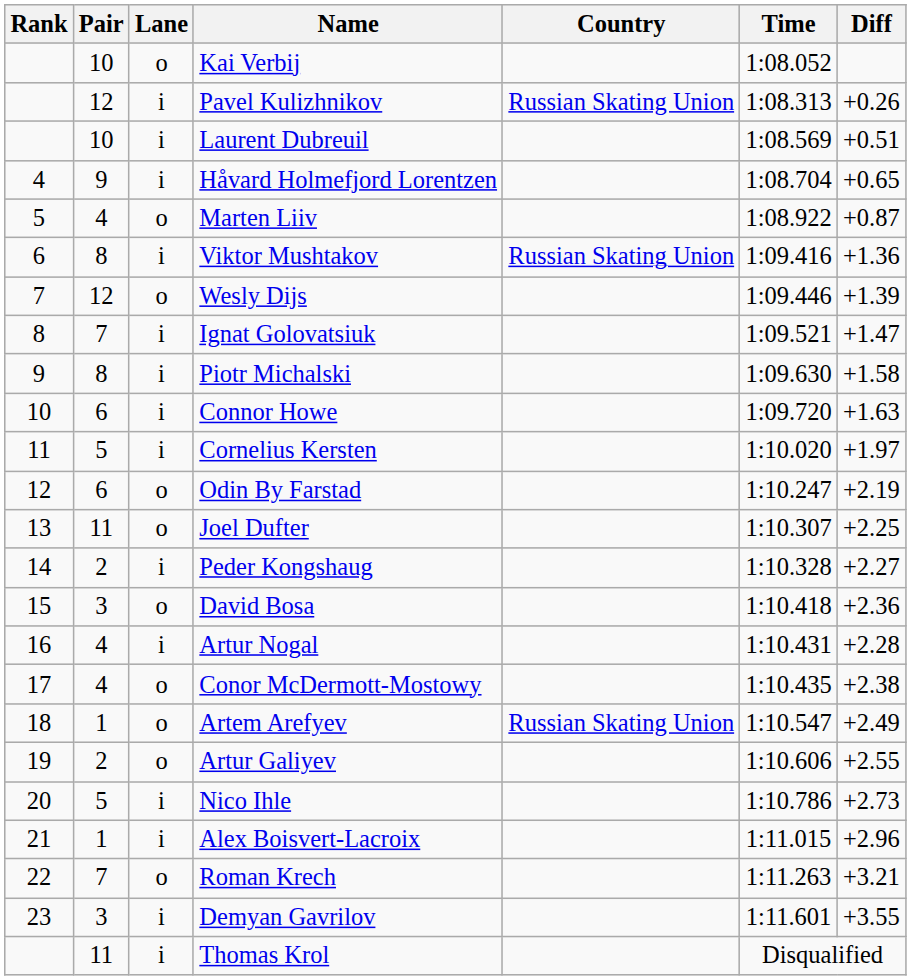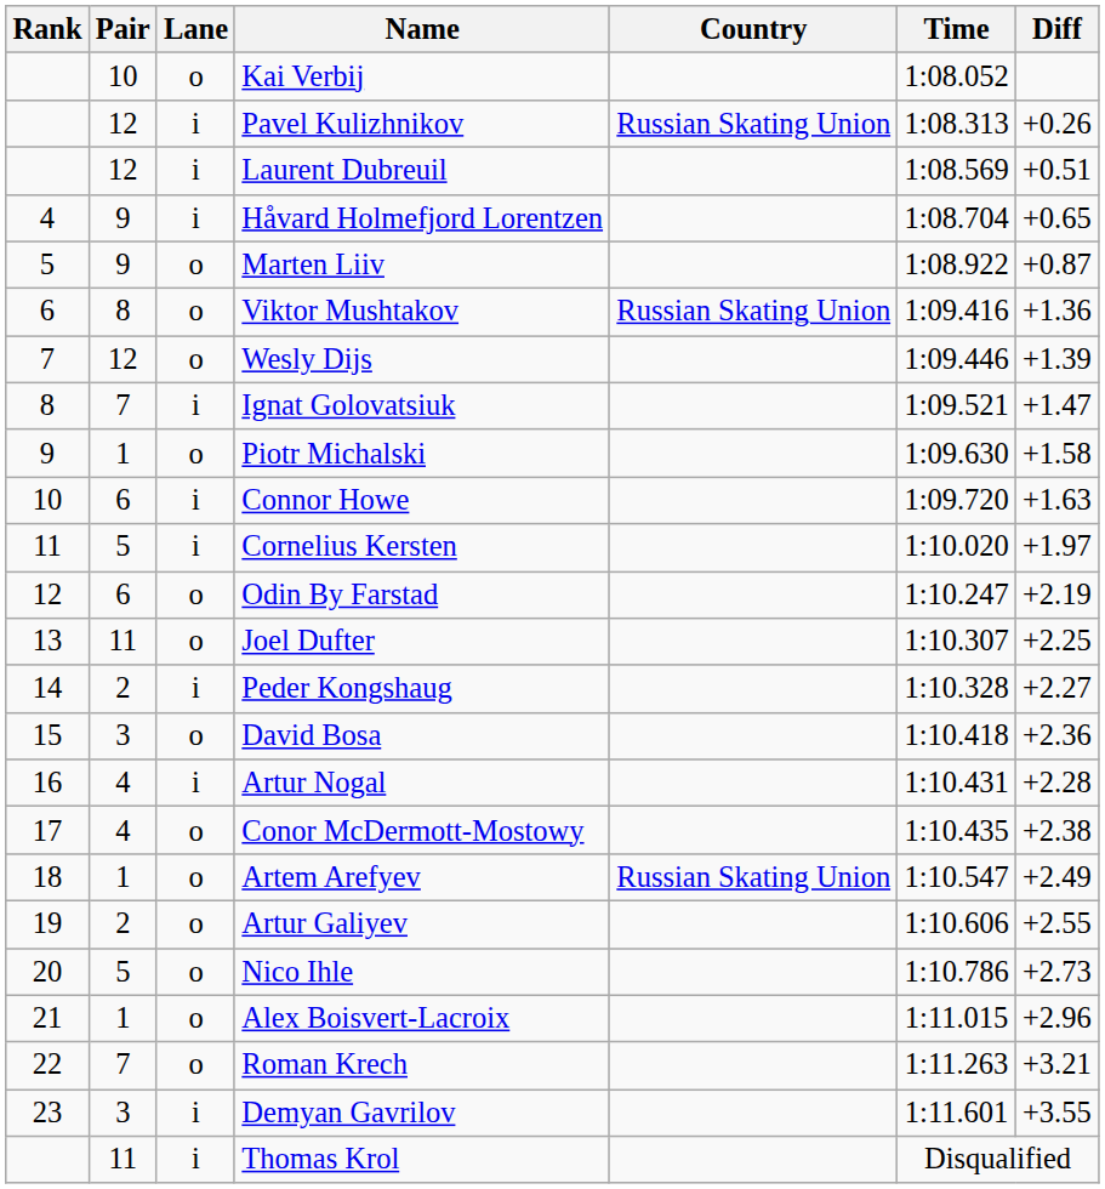Laurent Dubreuil | Pair: 10 -> 12
Marten Liiv | Pair: 4 -> 9
Viktor Mushtakov | Lane: i -> o
Piotr Michalski | Pair: 8 -> 1
Piotr Michalski | Lane: i -> o
Nico Ihle | Lane: i -> o
Alex Boisvert-Lacroix | Lane: i -> o
